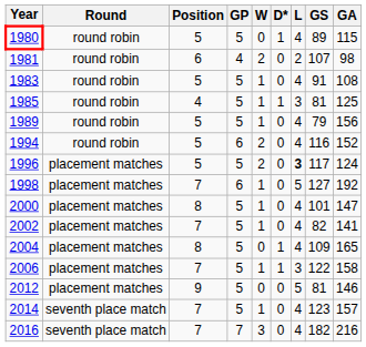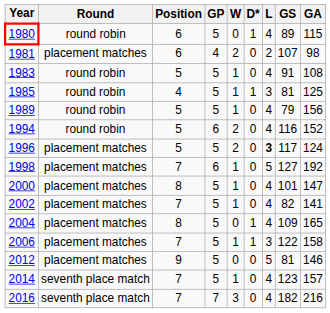1980 | Position: 5 -> 6
1981 | Round: round robin -> placement matches
